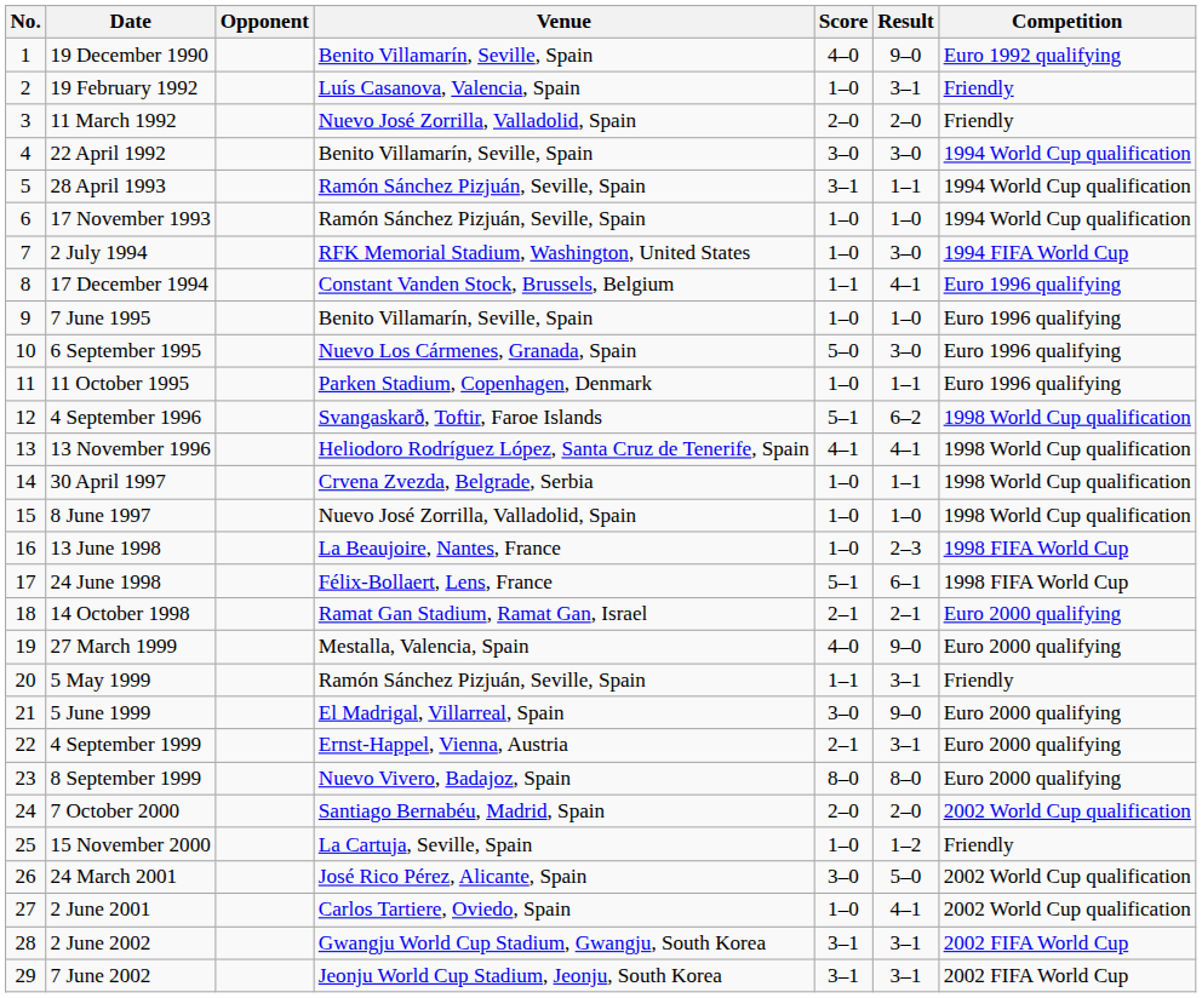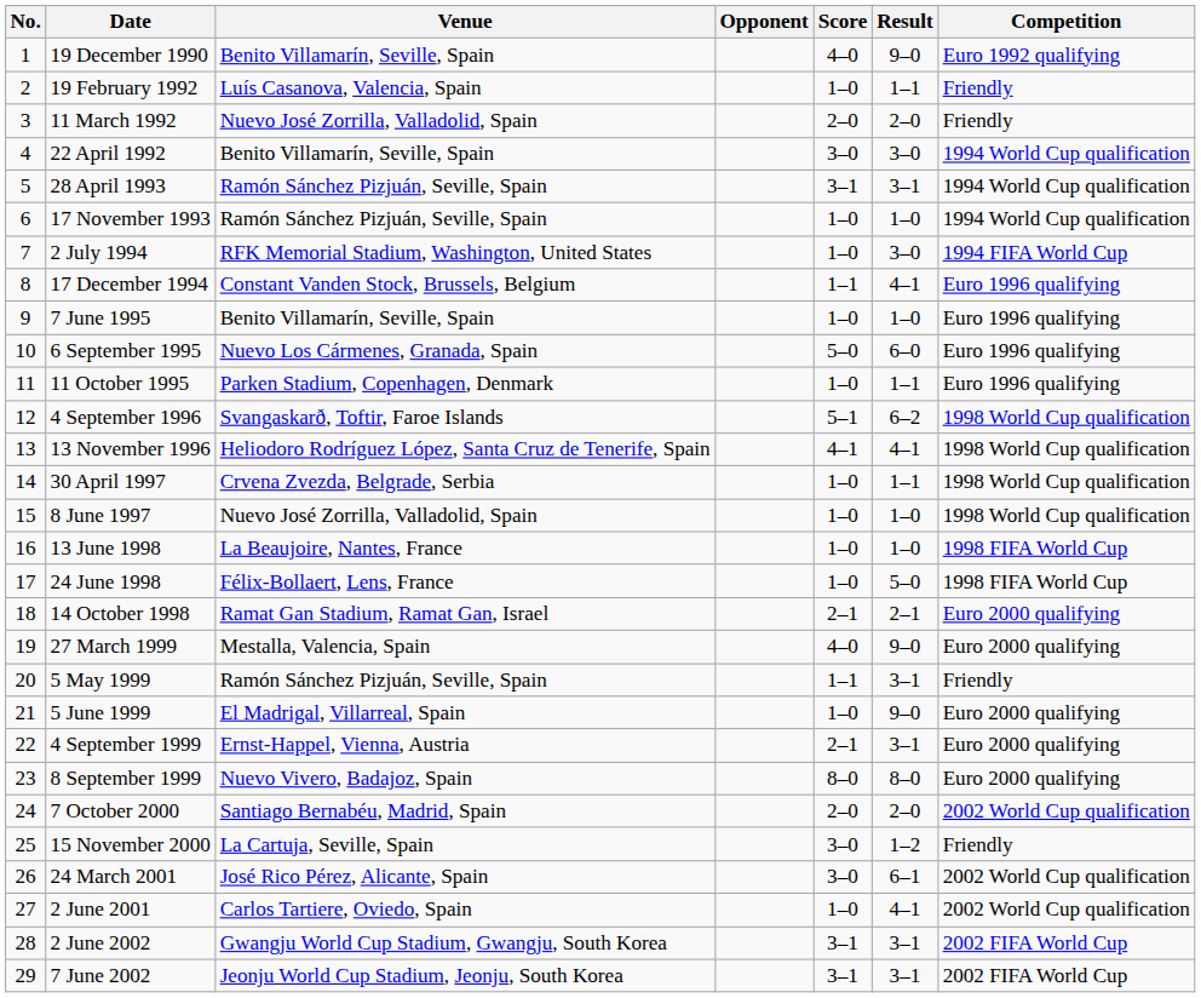columns swapped: Venue <-> Opponent
19 February 1992 | Result: 3–1 -> 1–1
28 April 1993 | Result: 1–1 -> 3–1
6 September 1995 | Result: 3–0 -> 6–0
13 June 1998 | Result: 2–3 -> 1–0
24 June 1998 | Score: 5–1 -> 1–0
24 June 1998 | Result: 6–1 -> 5–0
5 June 1999 | Score: 3–0 -> 1–0
15 November 2000 | Score: 1–0 -> 3–0
24 March 2001 | Result: 5–0 -> 6–1
